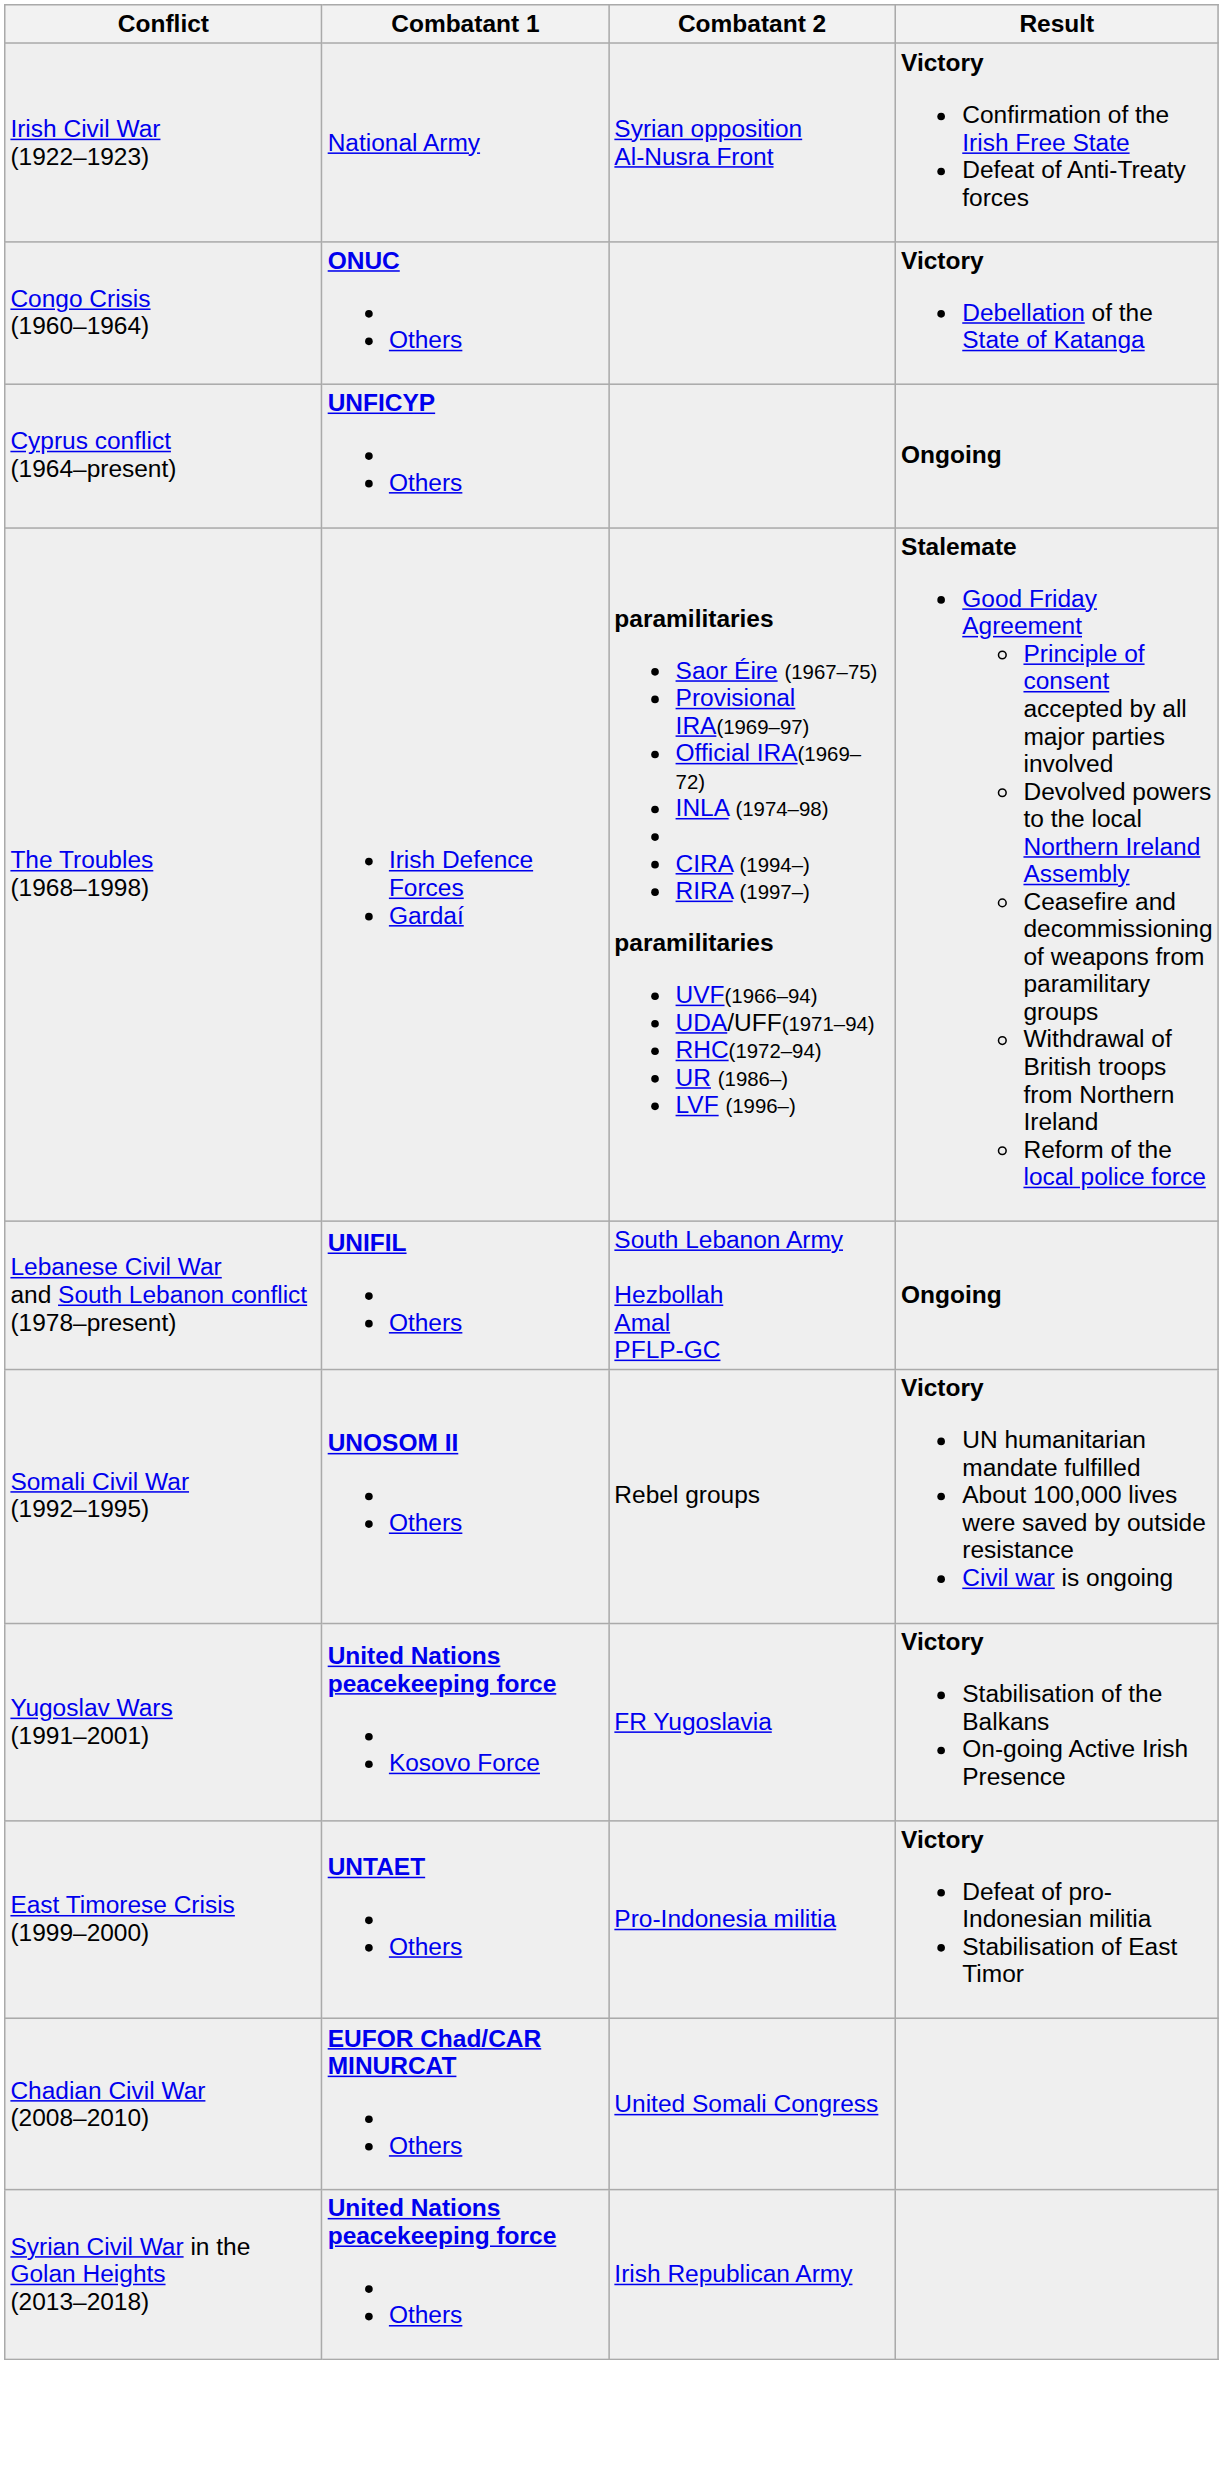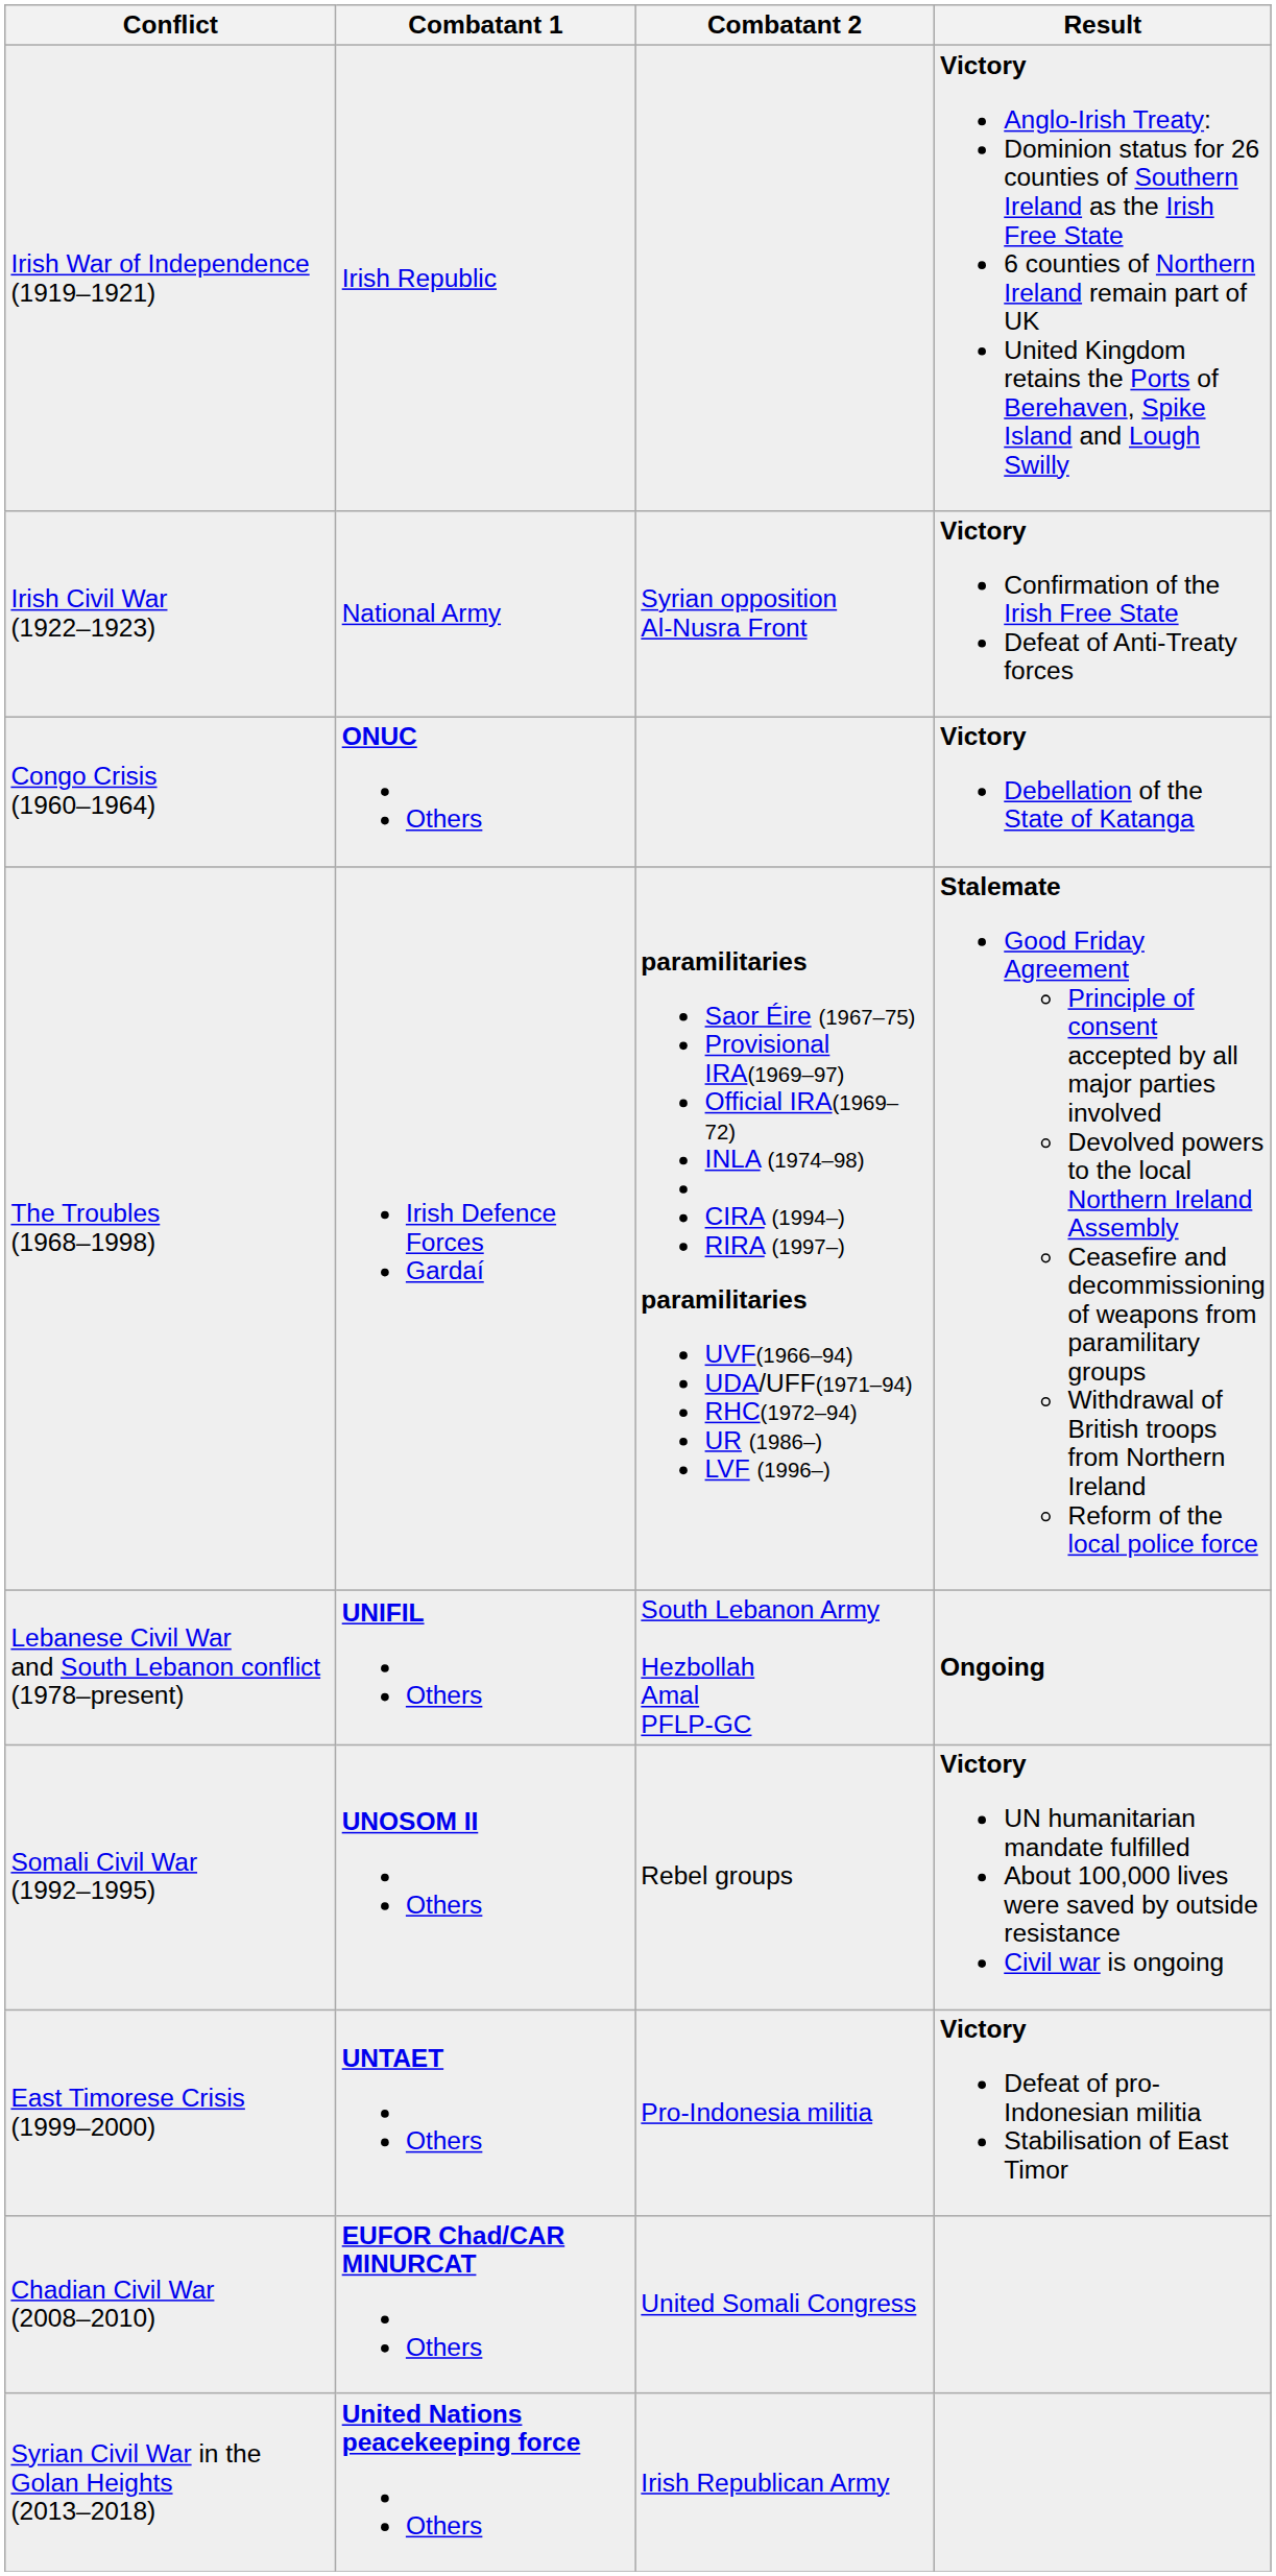+ row: Irish War of Independence (1919–1921) | Irish Republic | Victory Anglo-Irish Treaty: Dominion status for 26 counties of Southern Ireland as the Irish Free State 6 counties of Northern Ireland remain part of UK United Kingdom retains the Ports of Berehaven, Spike Island and Lough Swilly
- row: Cyprus conflict (1964–present) | UNFICYP Others | Ongoing
- row: Yugoslav Wars (1991–2001) | United Nations peacekeeping force Kosovo Force | FR Yugoslavia | Victory Stabilisation of the Balkans On-going Active Irish Presence
